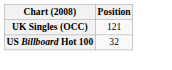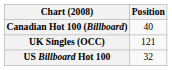+ row: Canadian Hot 100 (Billboard) | 40
